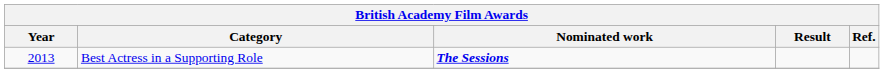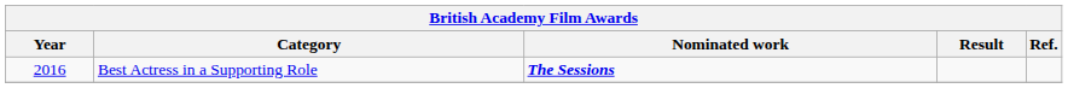Best Actress in a Supporting Role | Year: 2013 -> 2016
